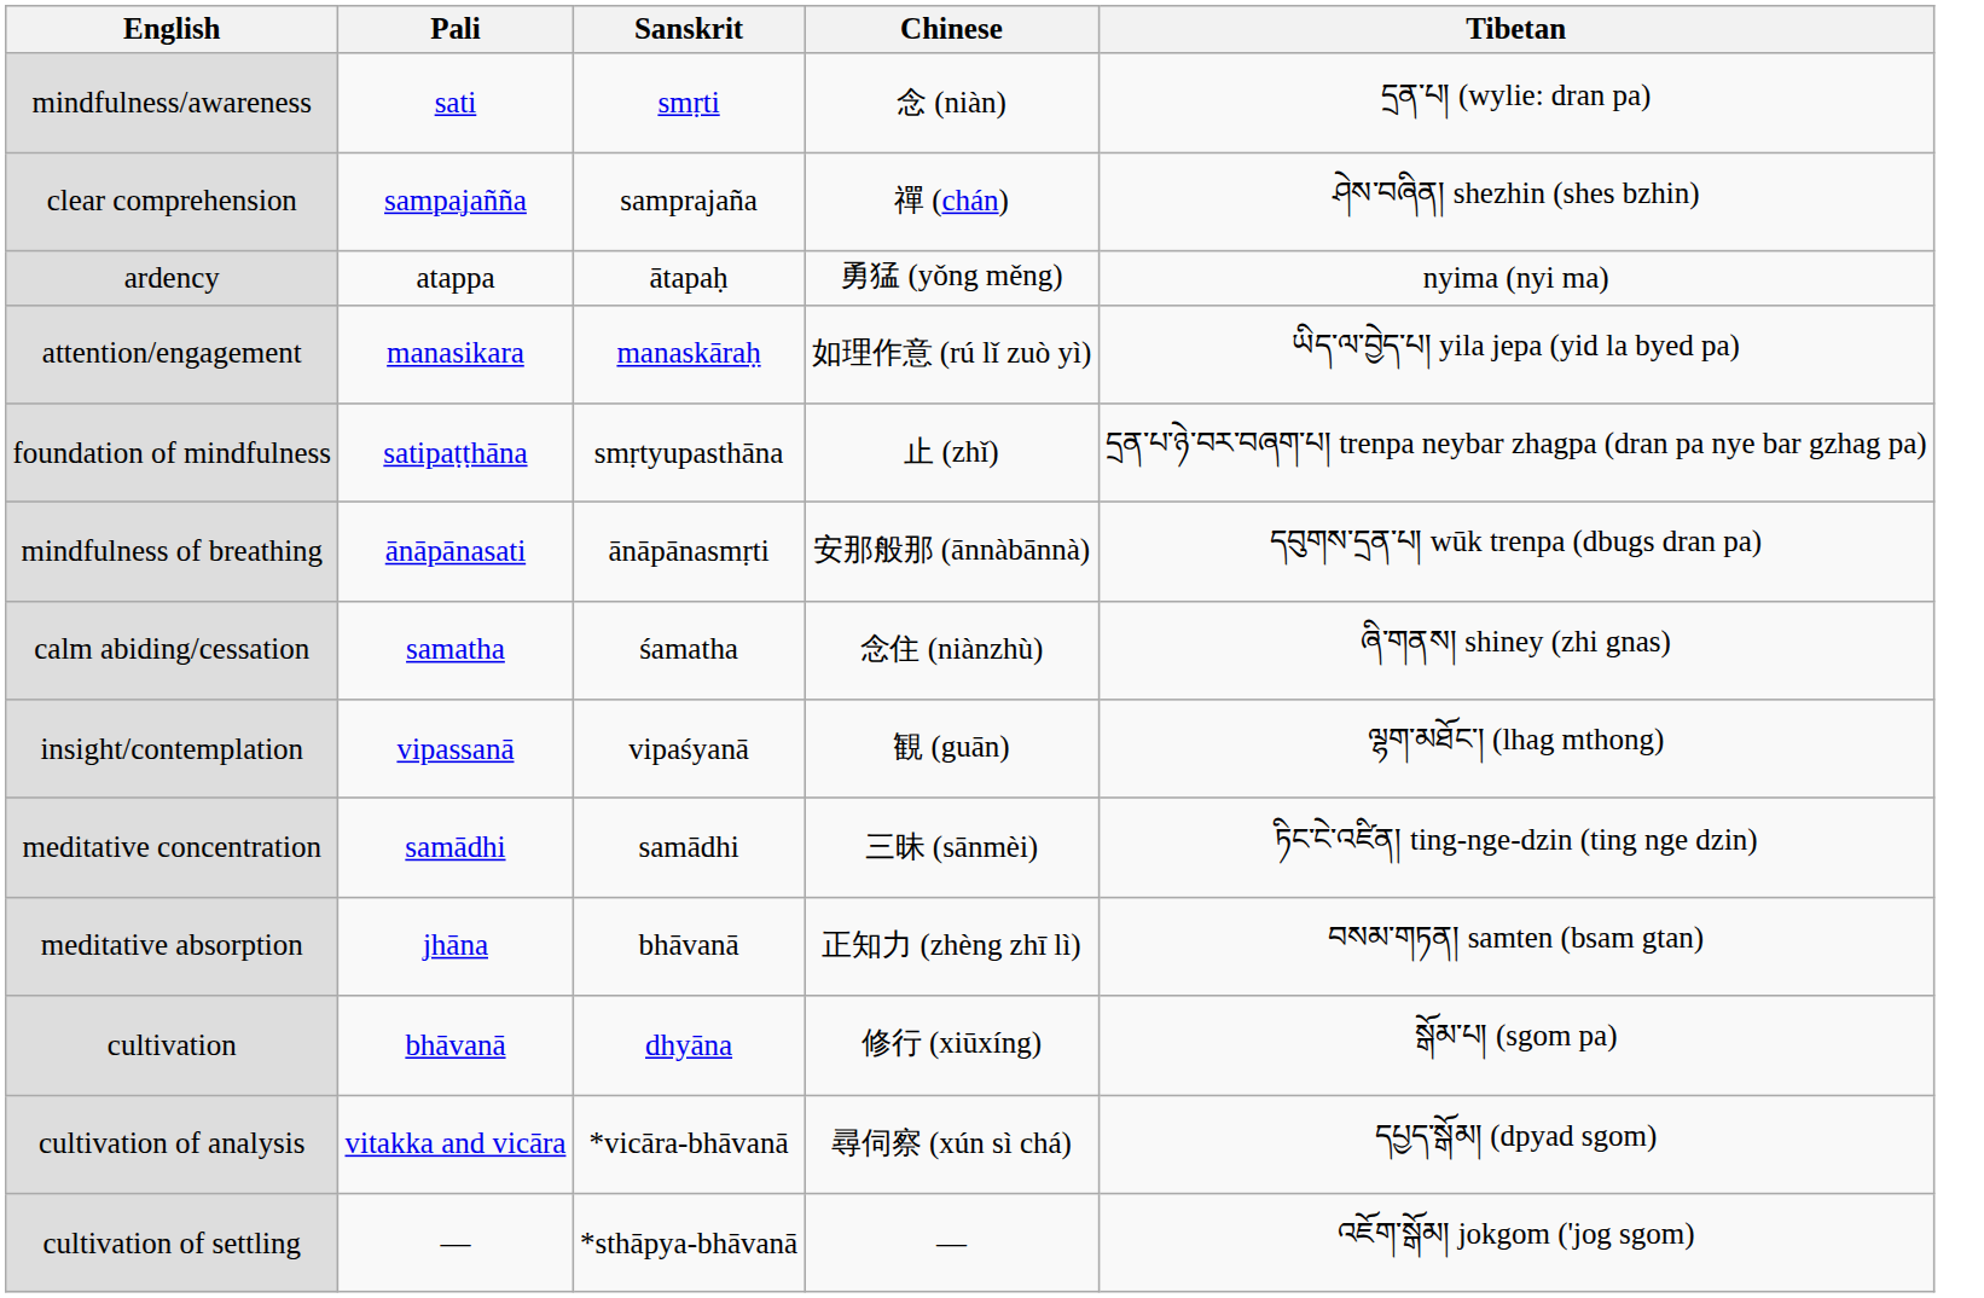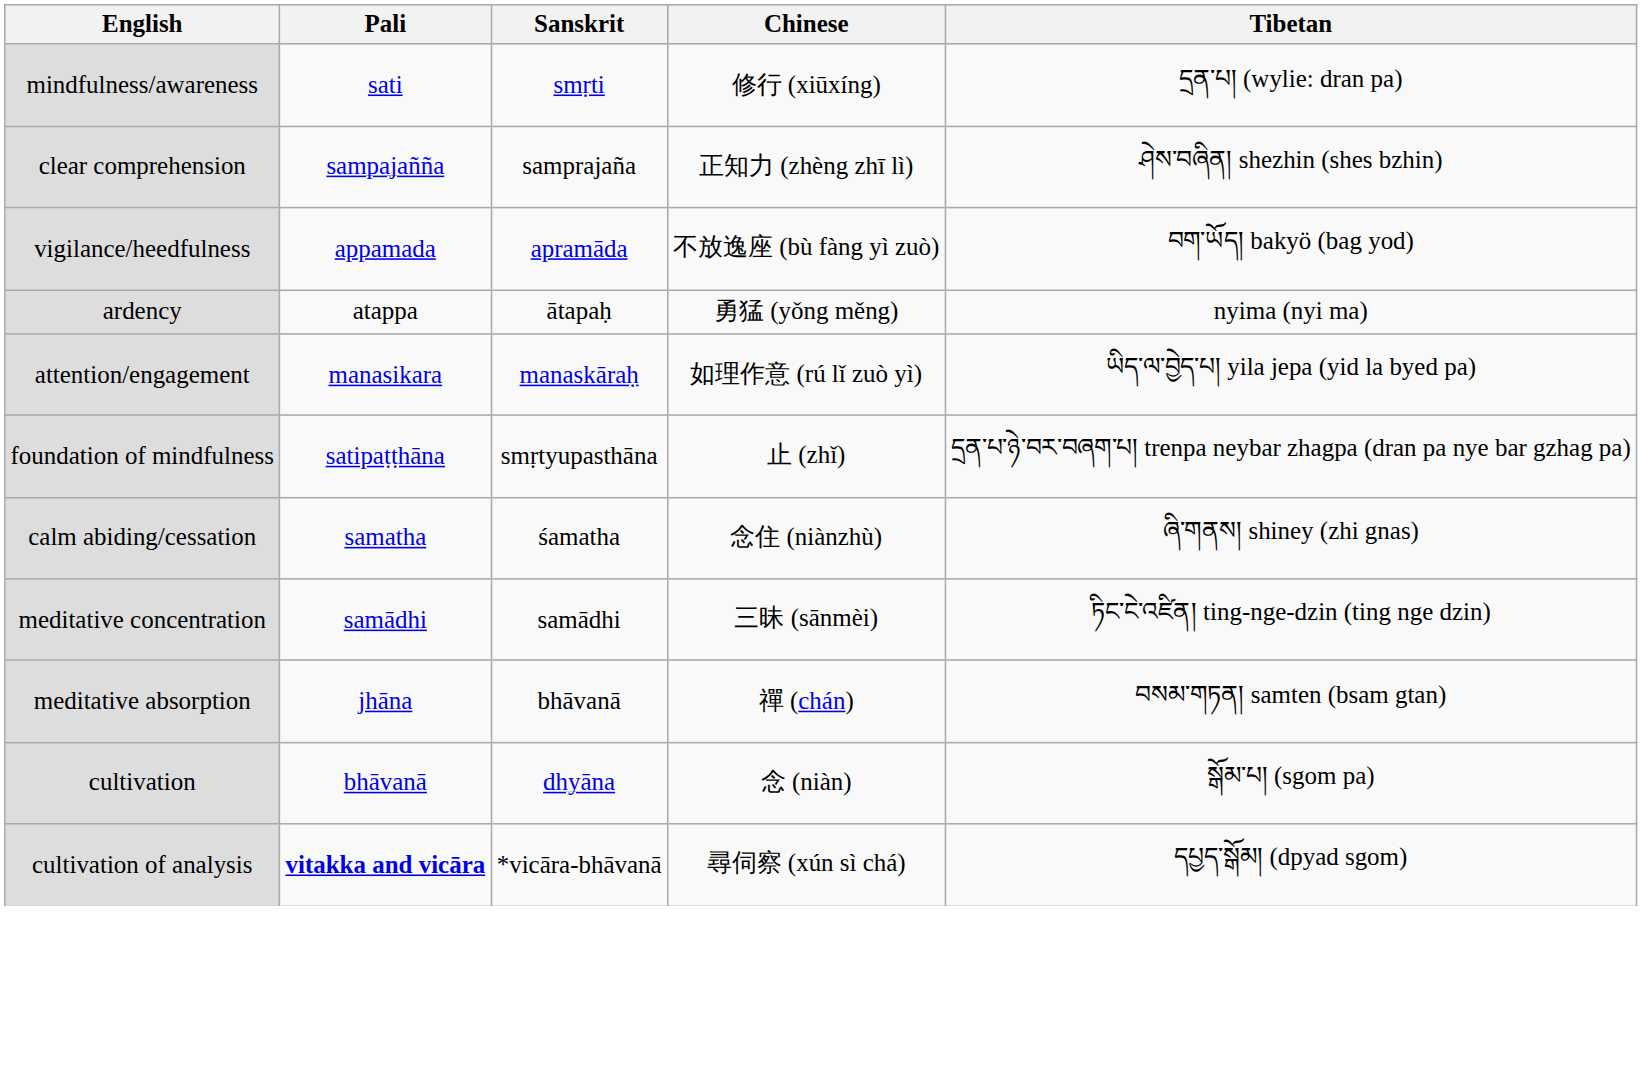mindfulness/awareness | Chinese: 念 (niàn) -> 修行 (xiūxíng)
clear comprehension | Chinese: 禪 (chán) -> 正知力 (zhèng zhī lì)
+ row: vigilance/heedfulness | appamada | apramāda | 不放逸座 (bù fàng yì zuò) | བག་ཡོད། bakyö (bag yod)
- row: mindfulness of breathing | ānāpānasati | ānāpānasmṛti | 安那般那 (ānnàbānnà) | དབུགས་དྲན་པ། wūk trenpa (dbugs dran pa)
- row: insight/contemplation | vipassanā | vipaśyanā | 観 (guān) | ལྷག་མཐོང་། (lhag mthong)
meditative absorption | Chinese: 正知力 (zhèng zhī lì) -> 禪 (chán)
cultivation | Chinese: 修行 (xiūxíng) -> 念 (niàn)
cultivation of analysis | Pali: normal -> bold
- row: cultivation of settling | — | *sthāpya-bhāvanā | — | འཇོག་སྒོམ། jokgom ('jog sgom)
